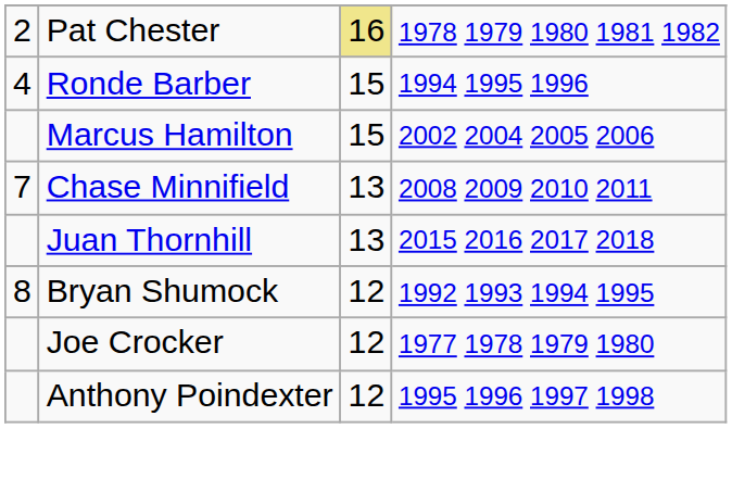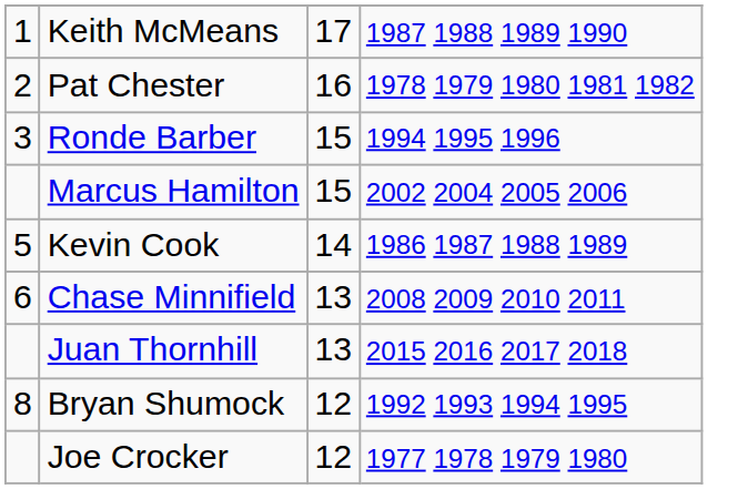+ row: 1 | Keith McMeans | 17 | 1987 1988 1989 1990
Pat Chester | column 3: khaki background -> no background
Ronde Barber | column 1: 4 -> 3
+ row: 5 | Kevin Cook | 14 | 1986 1987 1988 1989
Chase Minnifield | column 1: 7 -> 6
- row: Anthony Poindexter | 12 | 1995 1996 1997 1998
